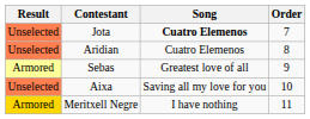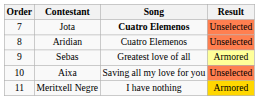columns swapped: Order <-> Result
